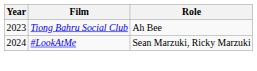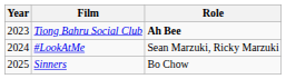Tiong Bahru Social Club | Role: normal -> bold
+ row: 2025 | Sinners | Bo Chow
